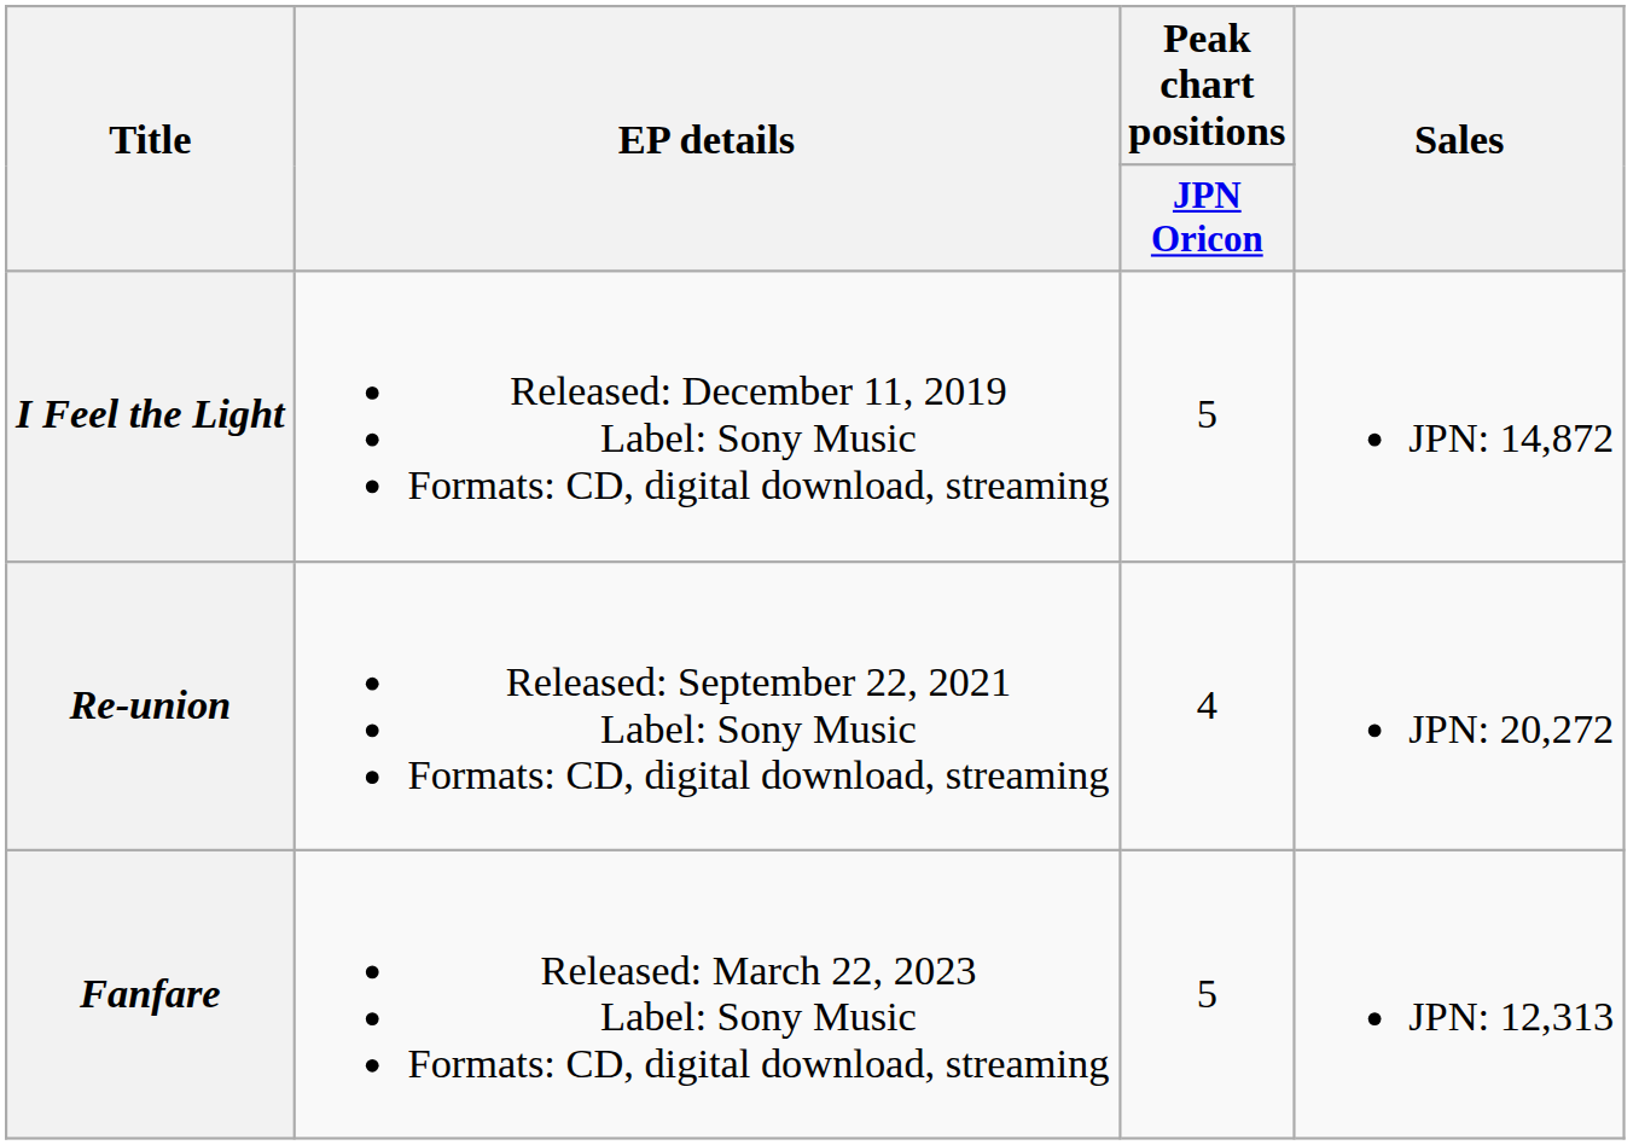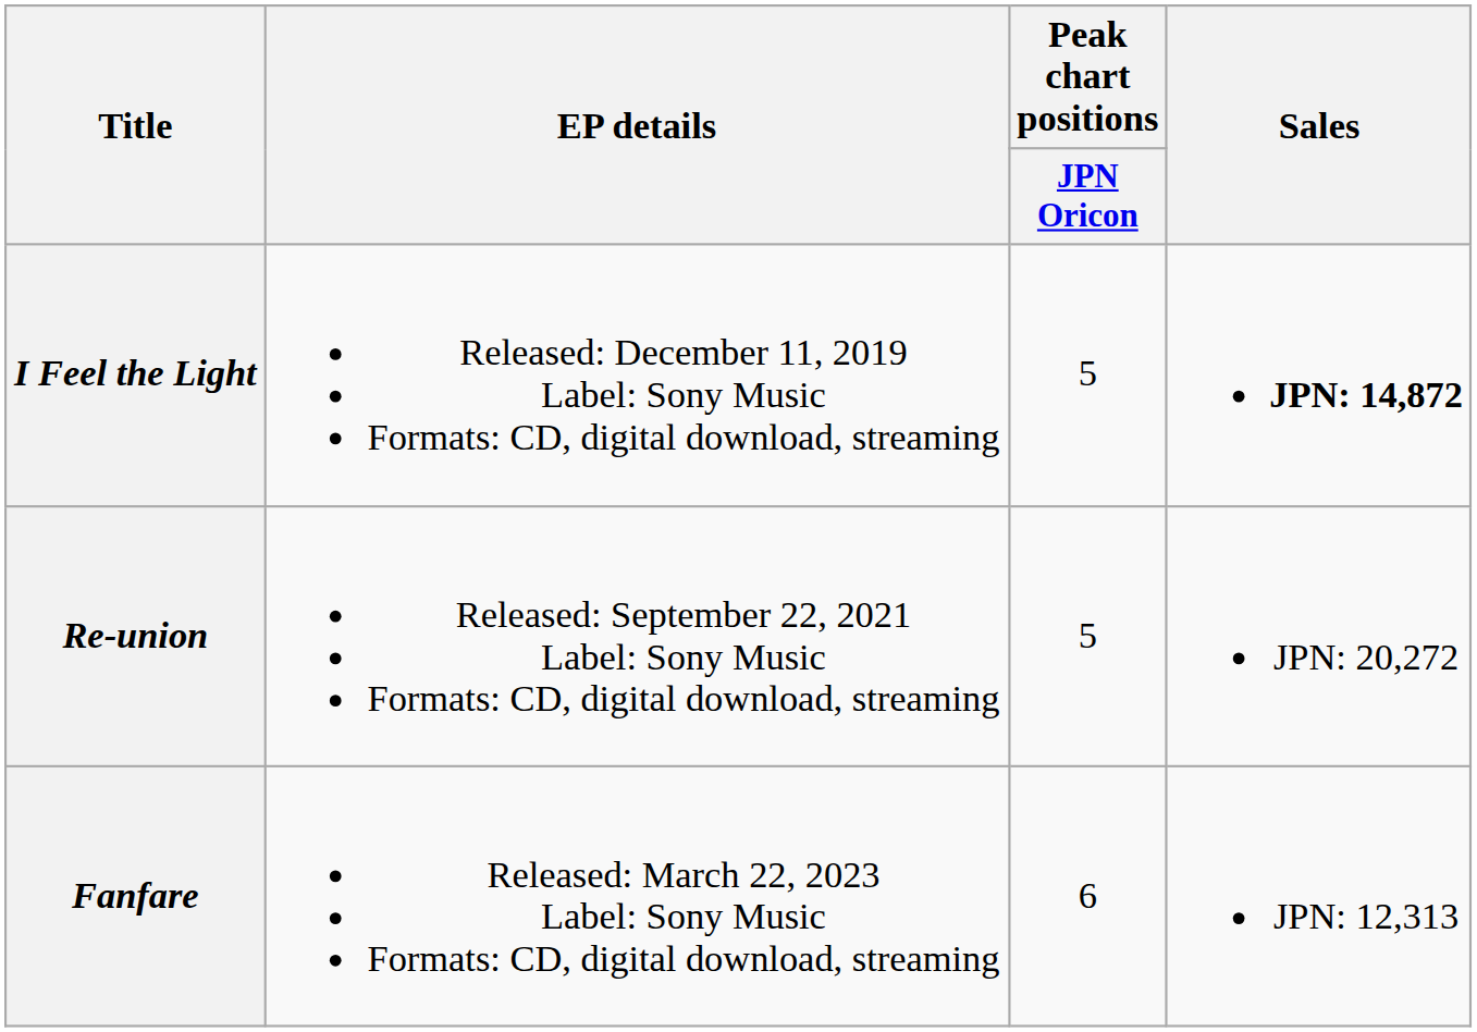I Feel the Light | Sales: normal -> bold
Re-union | Peak chart positions / JPN Oricon: 4 -> 5
Fanfare | Peak chart positions / JPN Oricon: 5 -> 6
